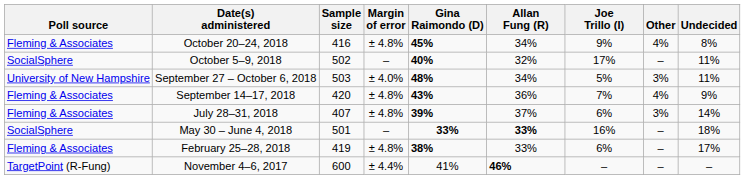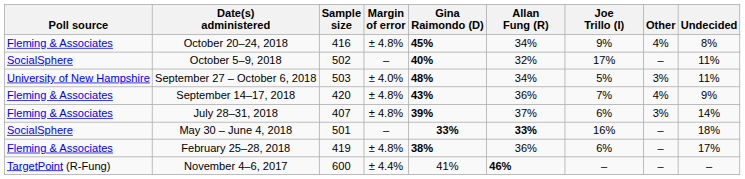February 25–28, 2018 | Allan Fung (R): 33% -> 36%
